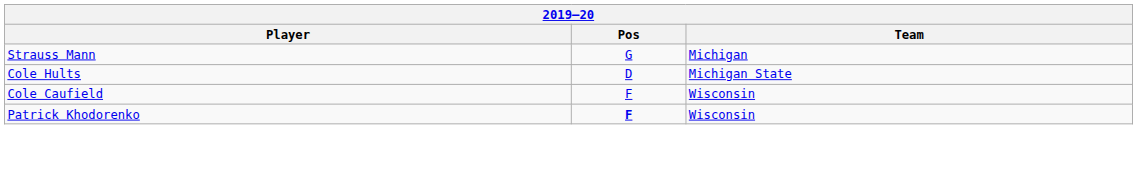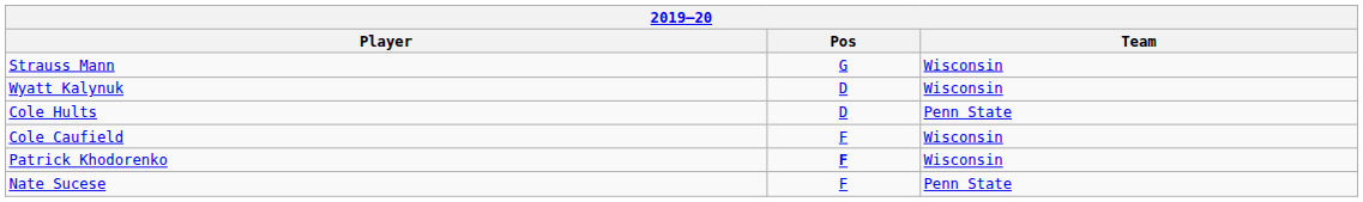Strauss Mann | Team: Michigan -> Wisconsin
+ row: Wyatt Kalynuk | D | Wisconsin
Cole Hults | Team: Michigan State -> Penn State
+ row: Nate Sucese | F | Penn State
